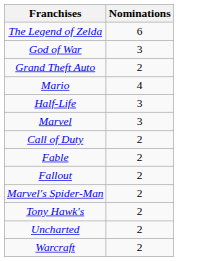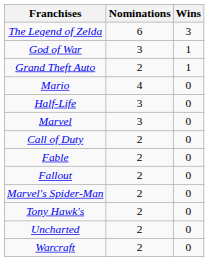+ column: Wins | 3 | 1 | 1 | 0 | 0 | 0 | 0 | 0 | 0 | 0 | 0 | 0 | 0
